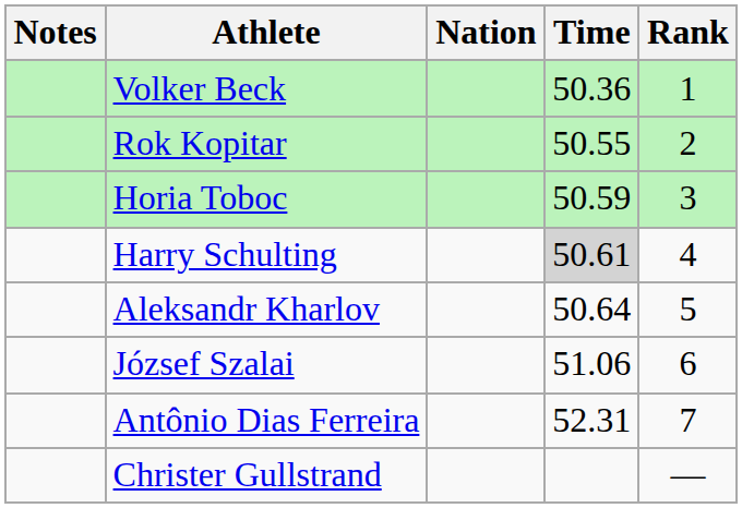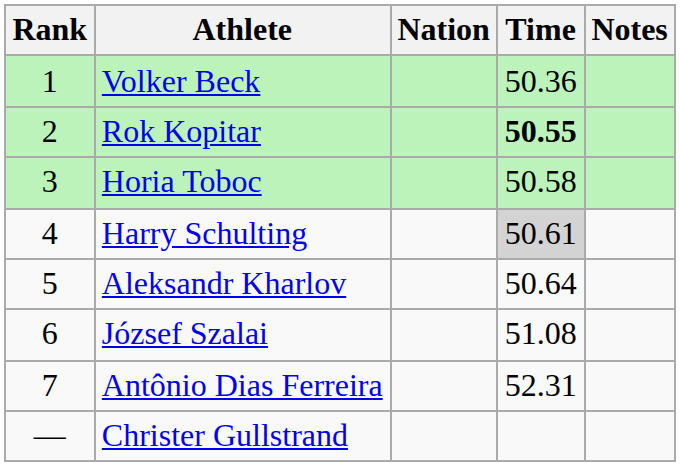columns swapped: Rank <-> Notes
Rok Kopitar | Time: normal -> bold
Horia Toboc | Time: 50.59 -> 50.58
József Szalai | Time: 51.06 -> 51.08
